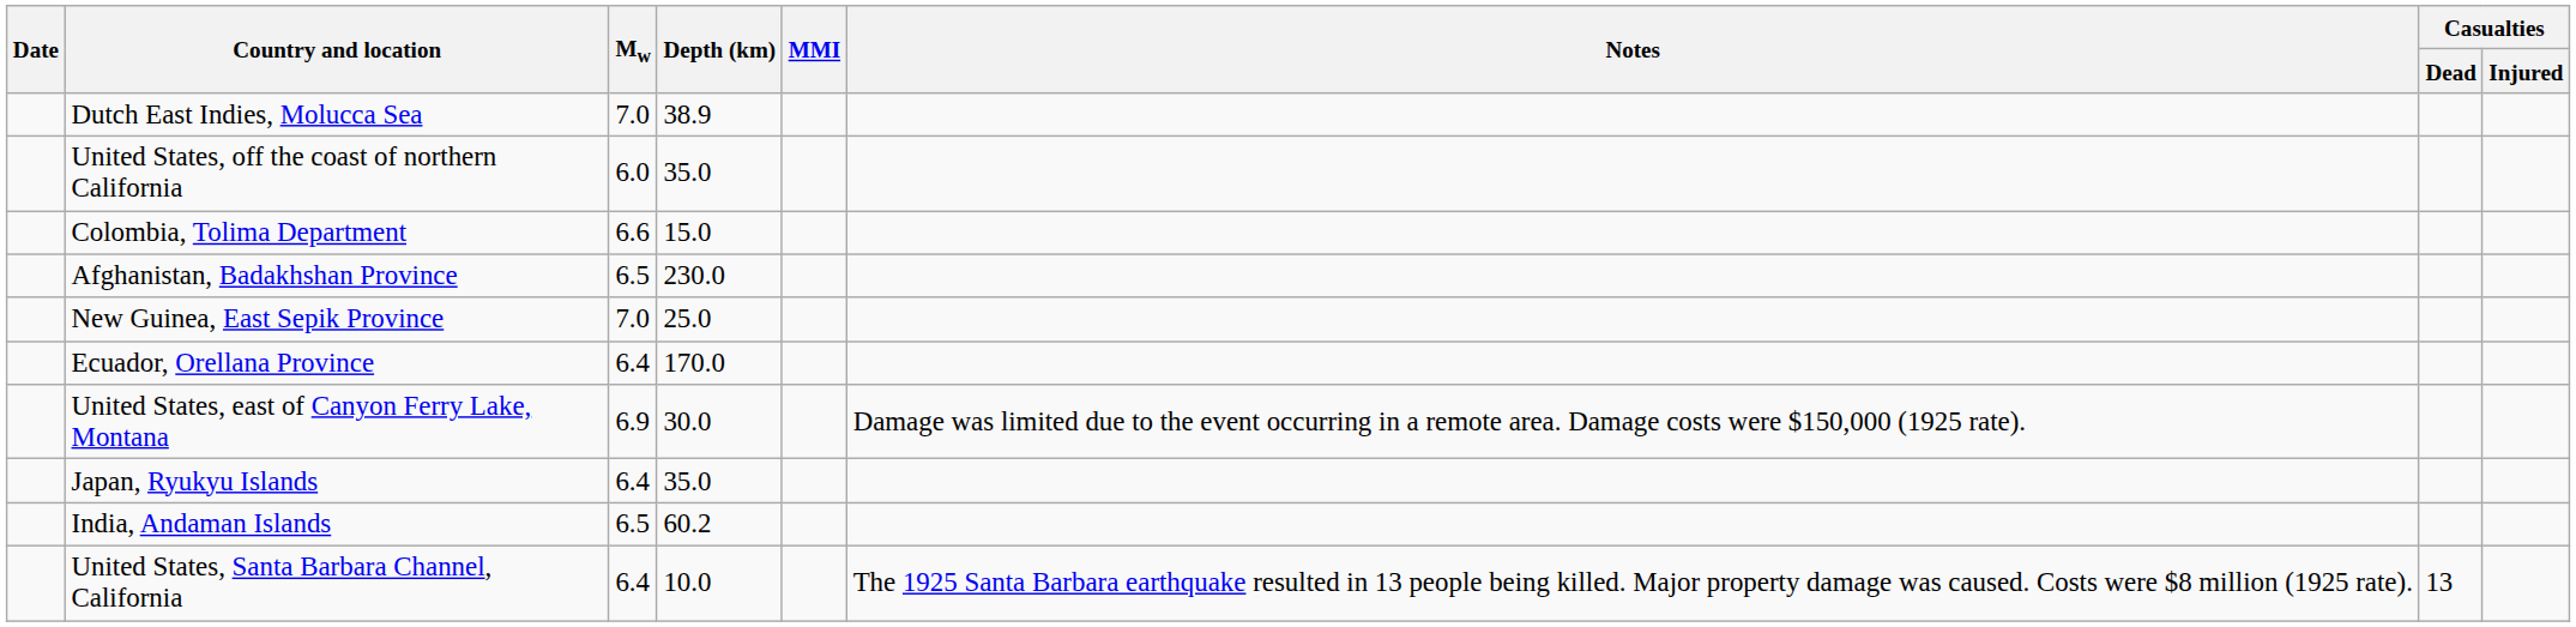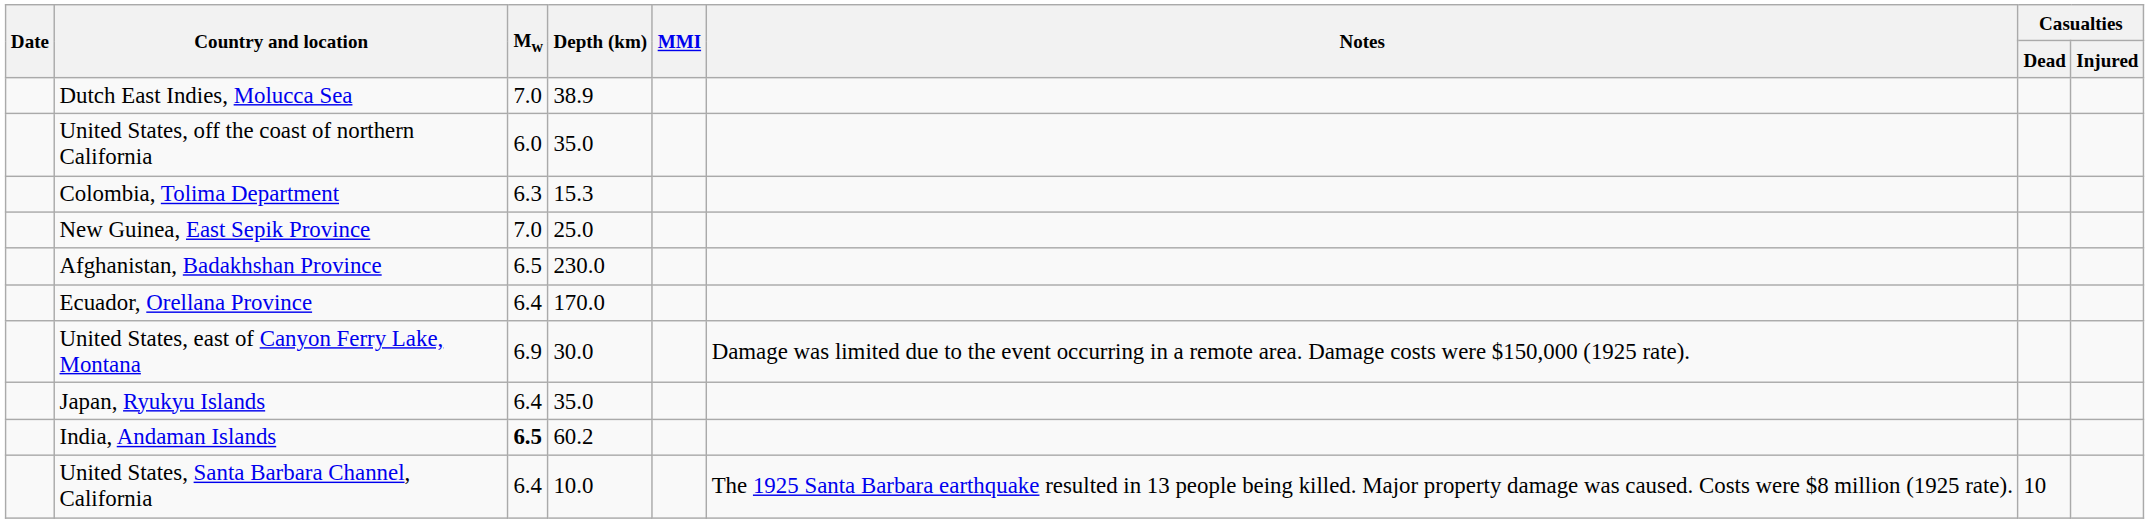Colombia, Tolima Department | Mw: 6.6 -> 6.3
Colombia, Tolima Department | Depth (km): 15.0 -> 15.3
rows swapped: New Guinea, East Sepik Province <-> Afghanistan, Badakhshan Province
India, Andaman Islands | Mw: normal -> bold
United States, Santa Barbara Channel, California | Casualties / Dead: 13 -> 10
